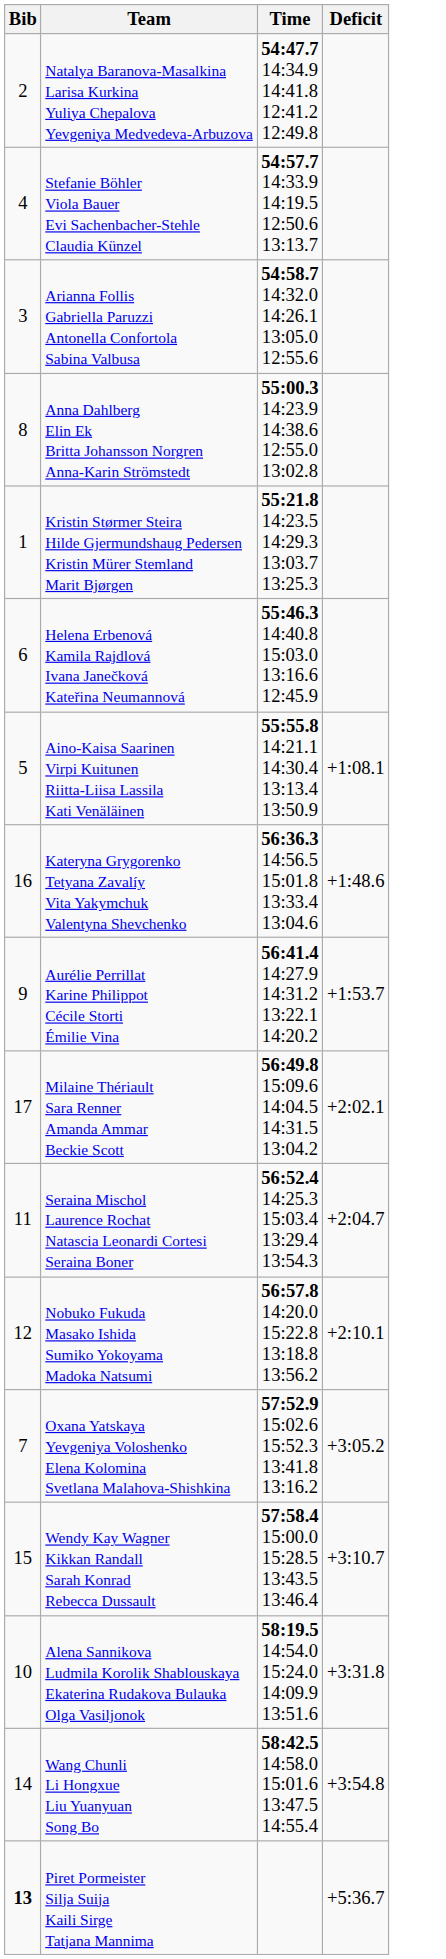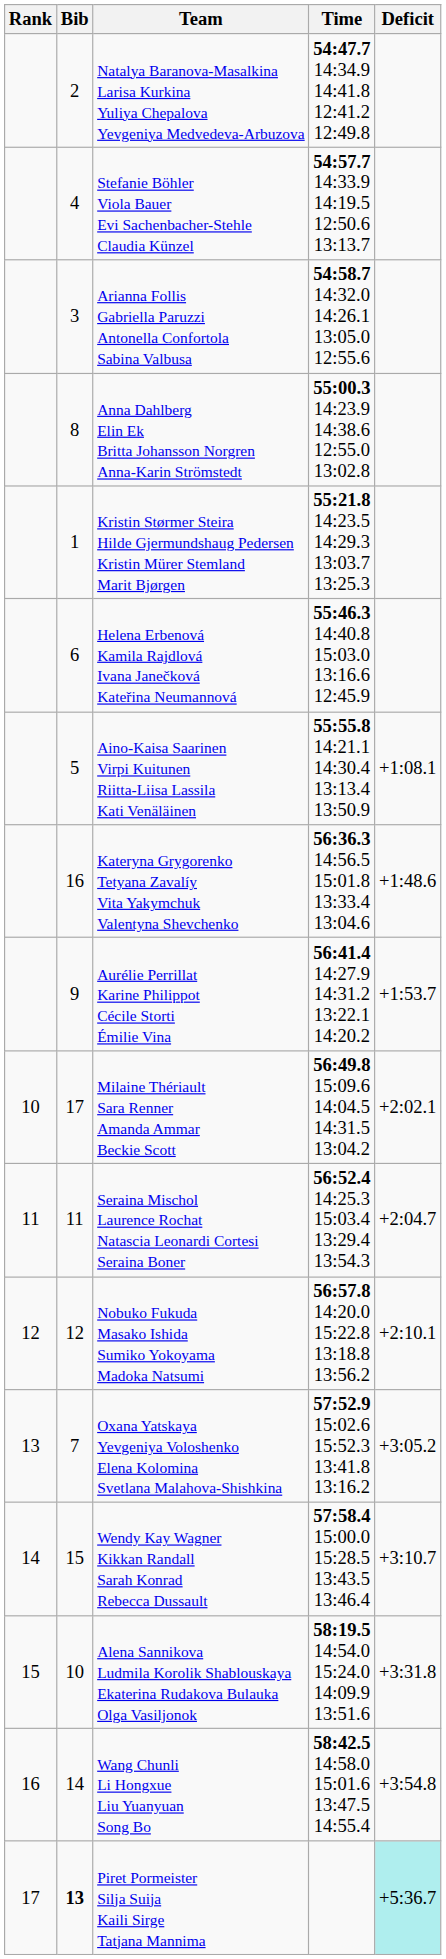+ column: Rank | 10 | 11 | 12 | 13 | 14 | 15 | 16 | 17
Piret Pormeister Silja Suija Kaili Sirge Tatjana Mannima | Deficit: no background -> paleturquoise background
